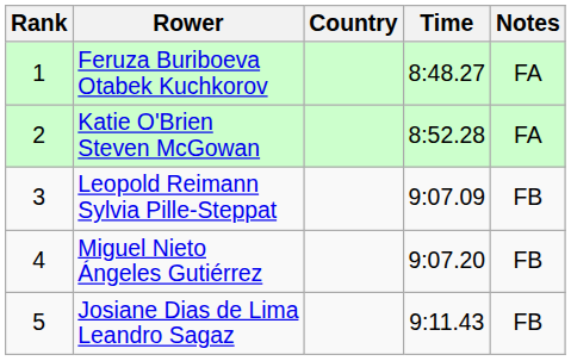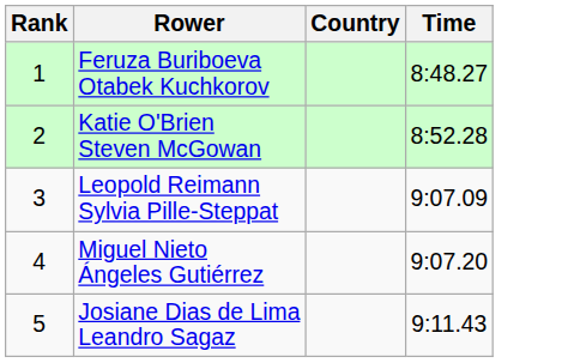- column: Notes | FA | FA | FB | FB | FB
